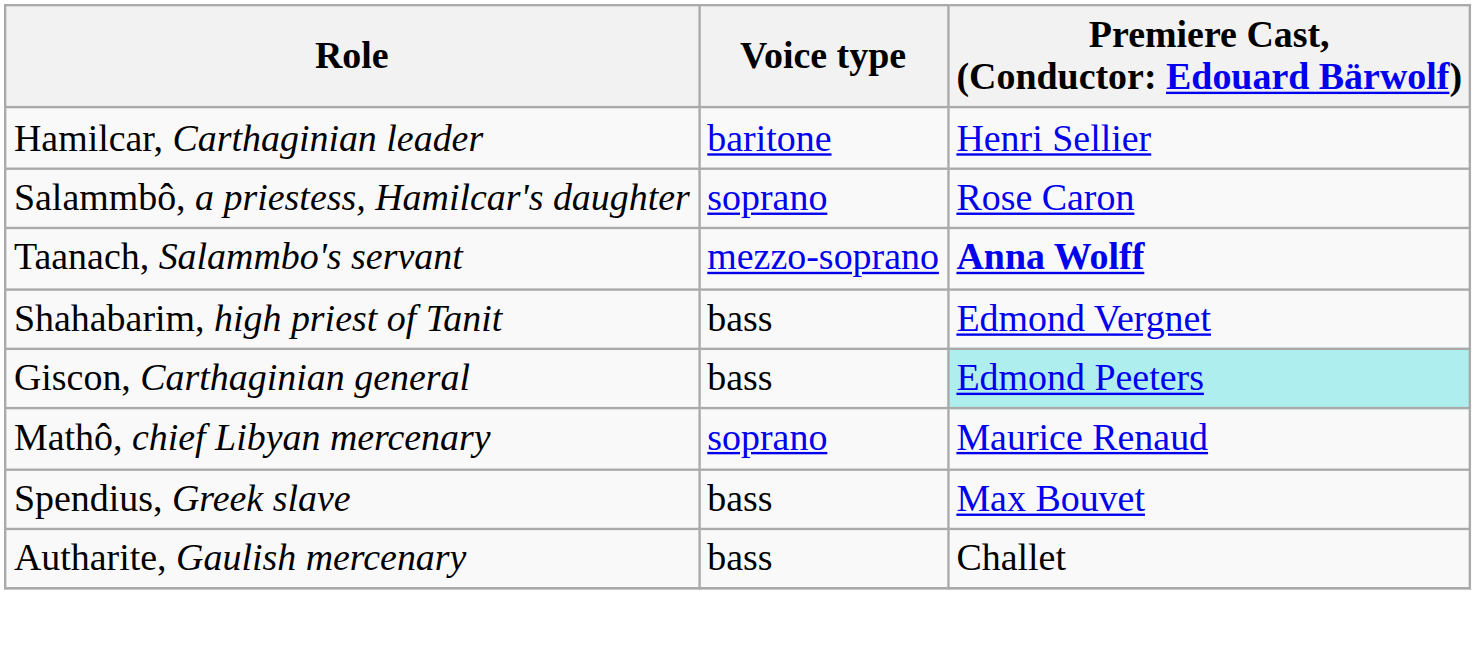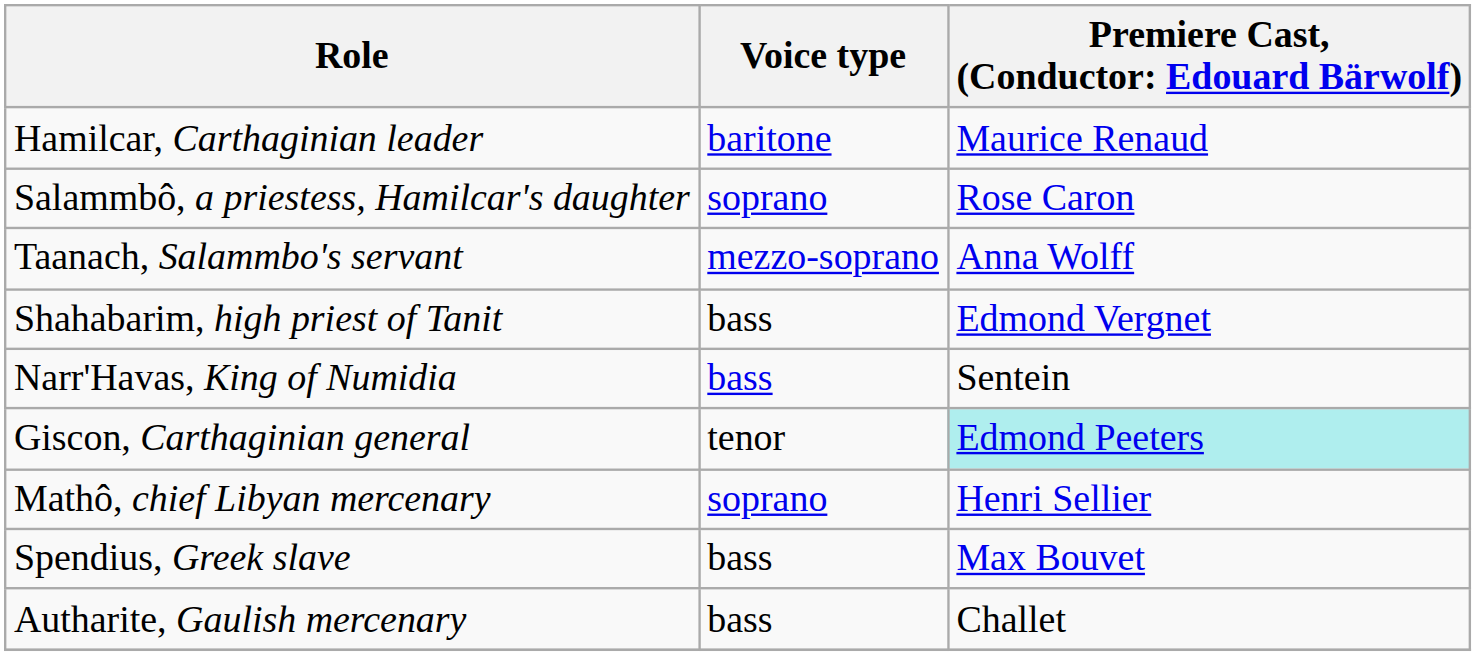Hamilcar, Carthaginian leader | column 3: Henri Sellier -> Maurice Renaud
Taanach, Salammbo's servant | column 3: bold -> normal
+ row: Narr'Havas, King of Numidia | bass | Sentein
Giscon, Carthaginian general | Voice type: bass -> tenor
Mathô, chief Libyan mercenary | column 3: Maurice Renaud -> Henri Sellier
